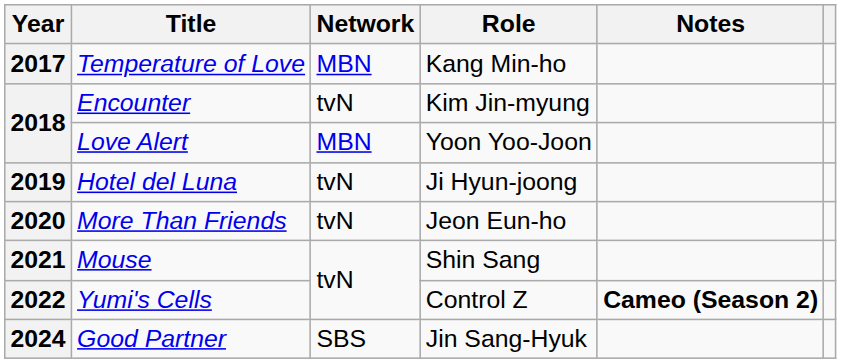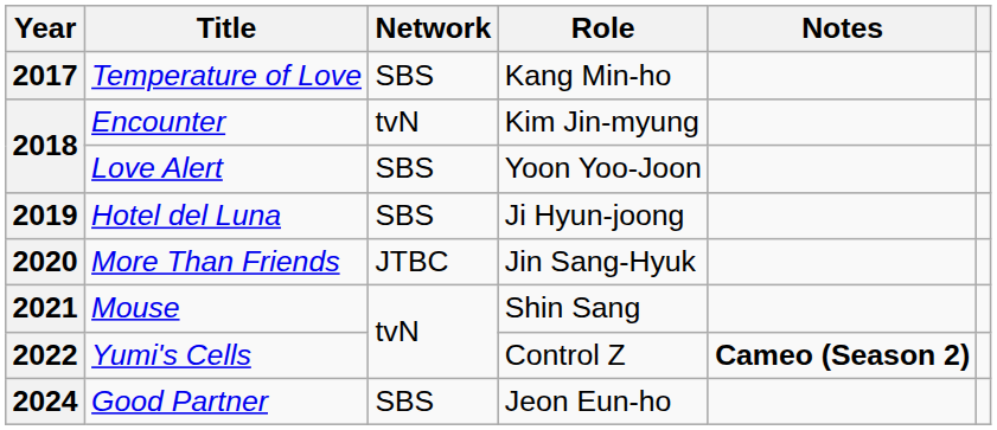Temperature of Love | Network: MBN -> SBS
Love Alert | Network: MBN -> SBS
Hotel del Luna | Network: tvN -> SBS
More Than Friends | Network: tvN -> JTBC
More Than Friends | Role: Jeon Eun-ho -> Jin Sang-Hyuk
Good Partner | Role: Jin Sang-Hyuk -> Jeon Eun-ho
